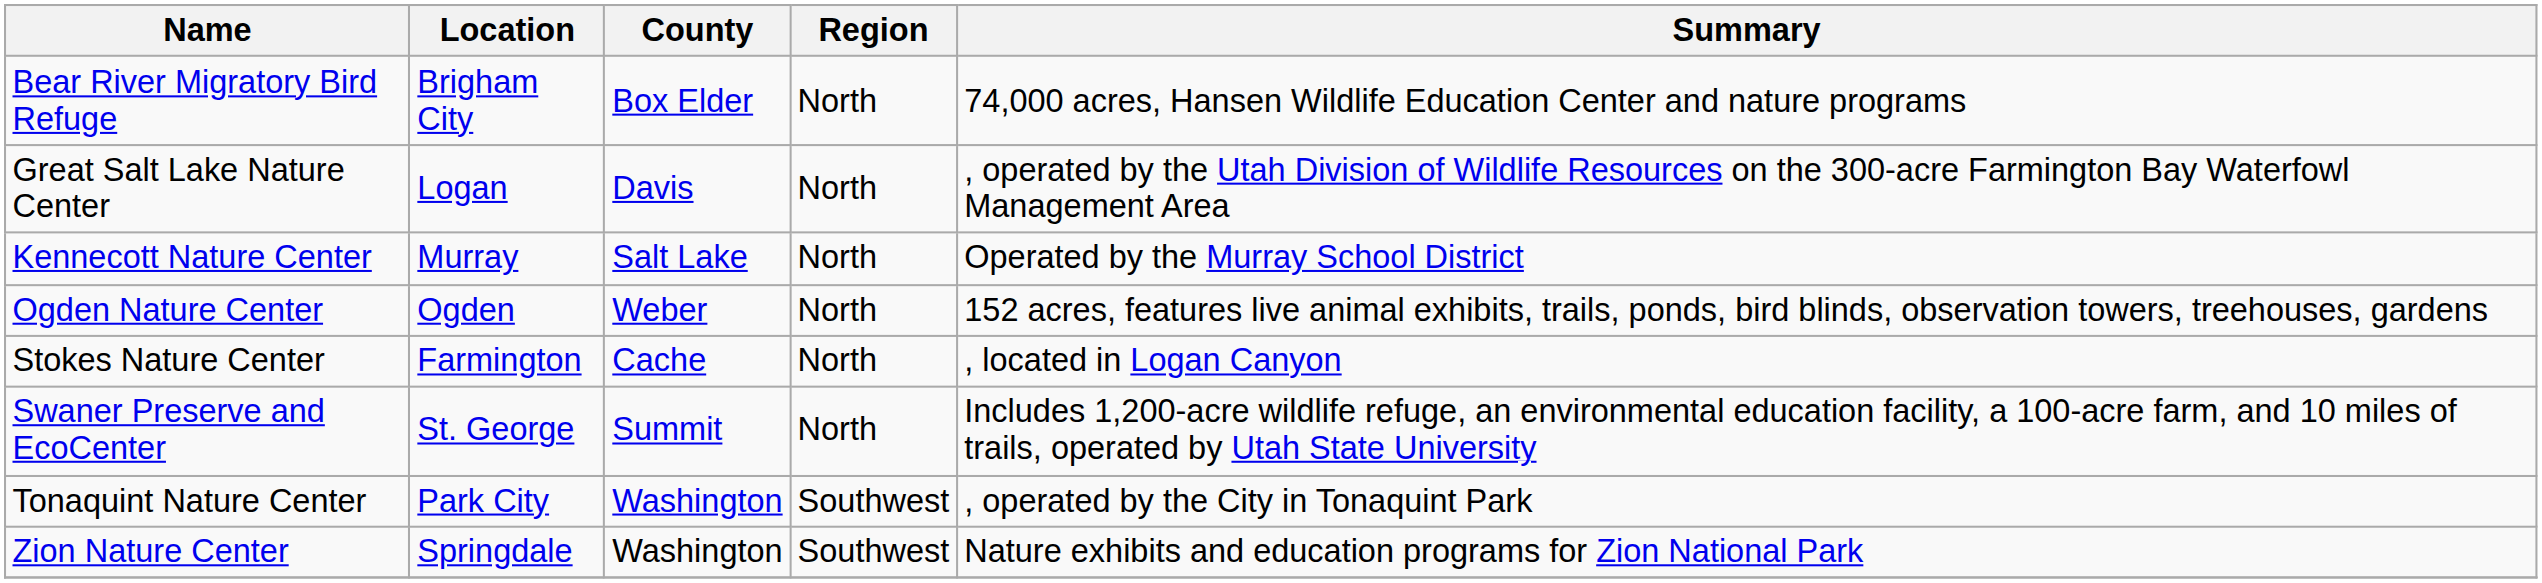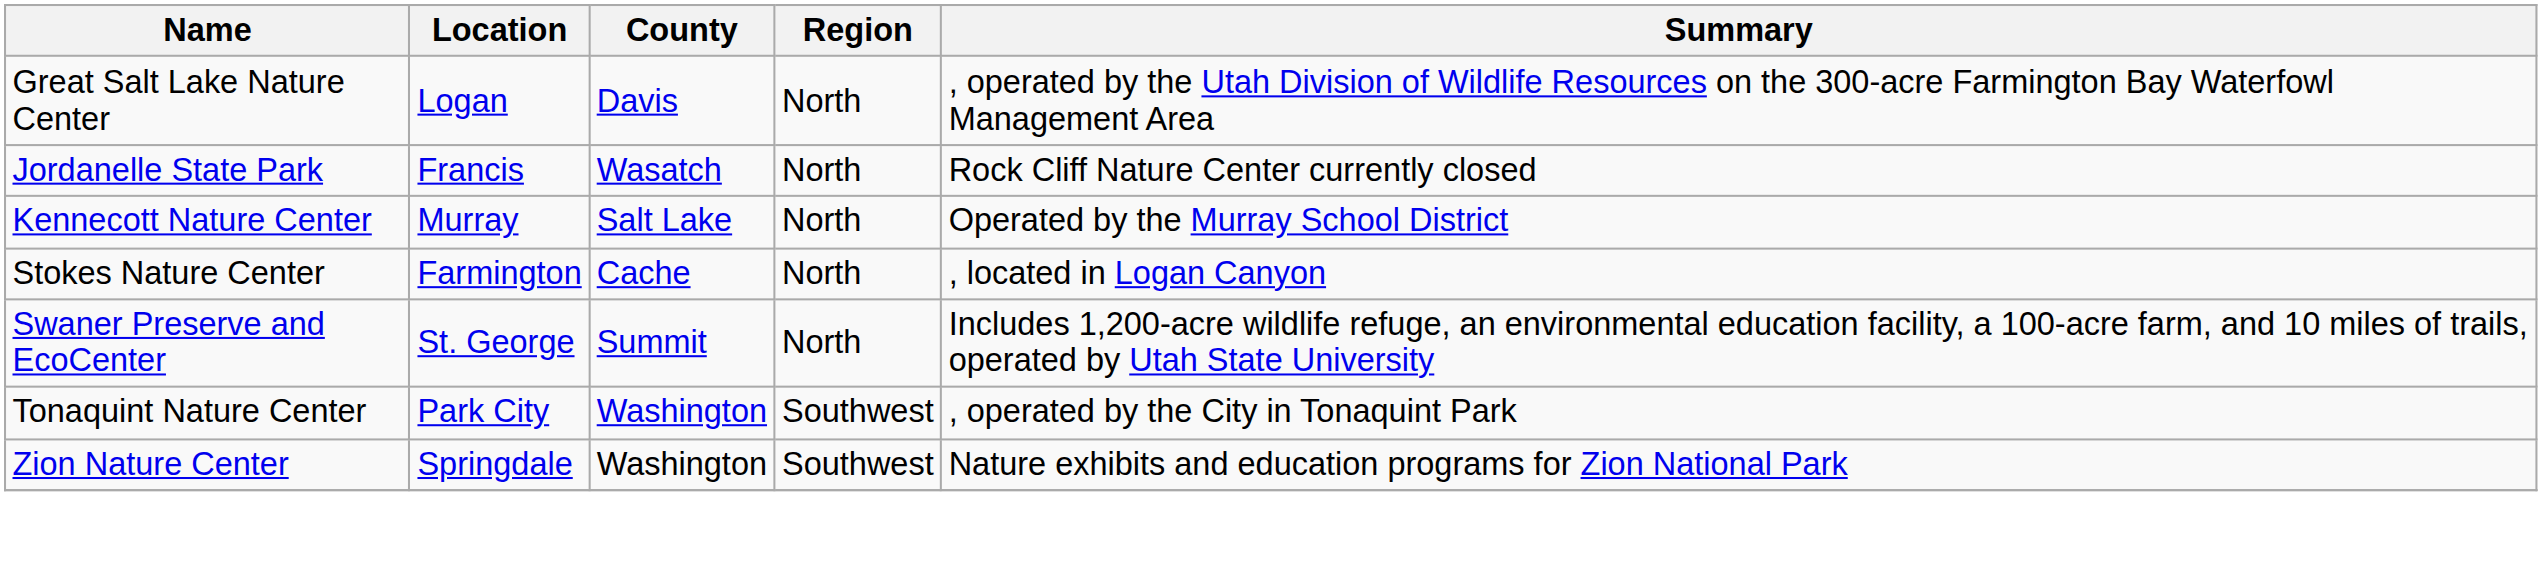- row: Bear River Migratory Bird Refuge | Brigham City | Box Elder | North | 74,000 acres, Hansen Wildlife Education Center and nature programs
+ row: Jordanelle State Park | Francis | Wasatch | North | Rock Cliff Nature Center currently closed
- row: Ogden Nature Center | Ogden | Weber | North | 152 acres, features live animal exhibits, trails, ponds, bird blinds, observation towers, treehouses, gardens
